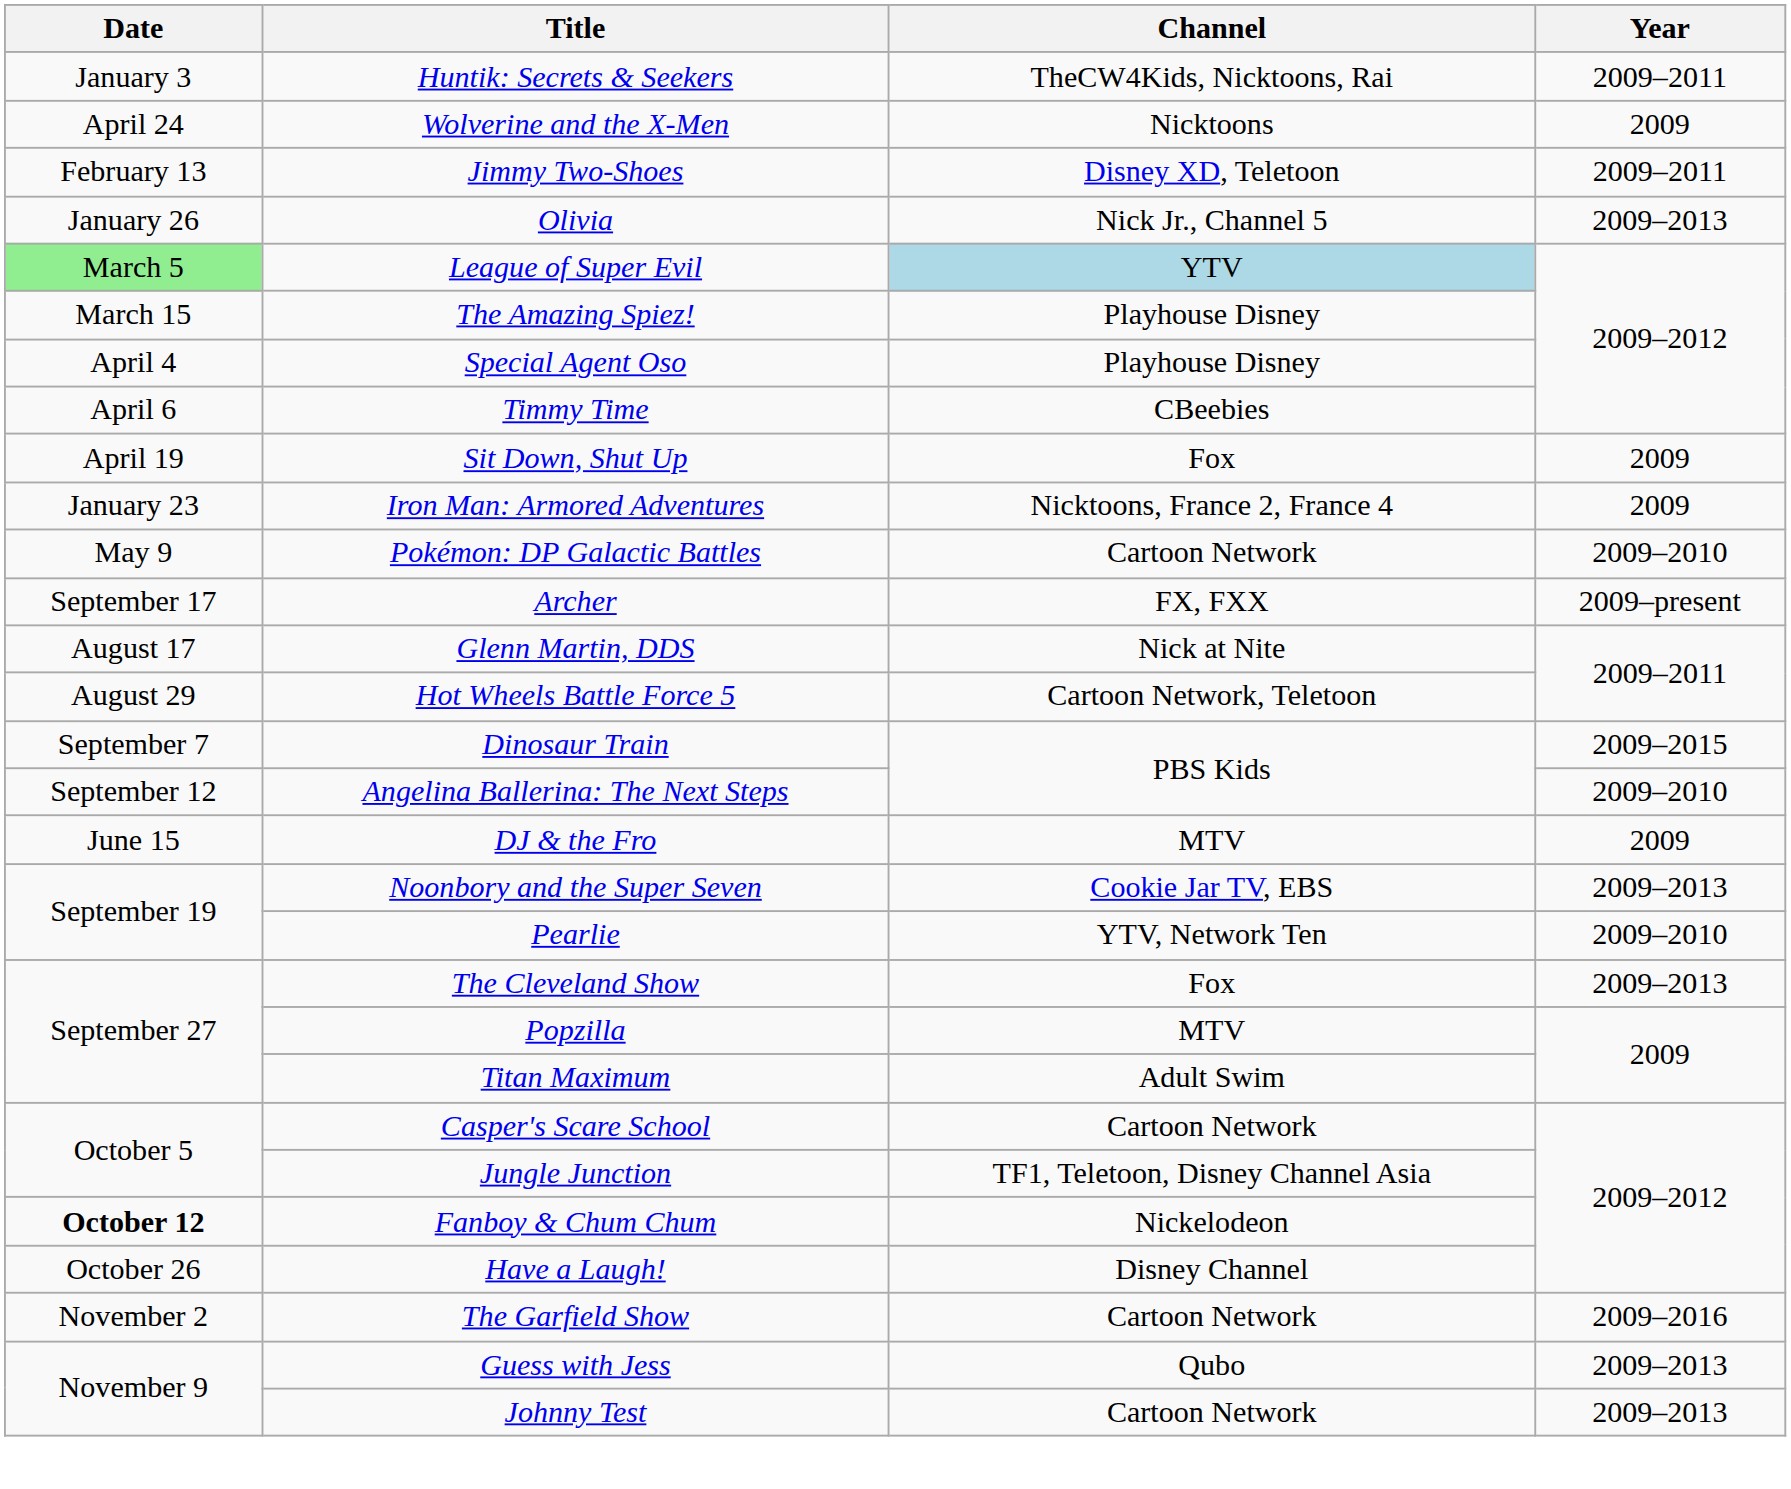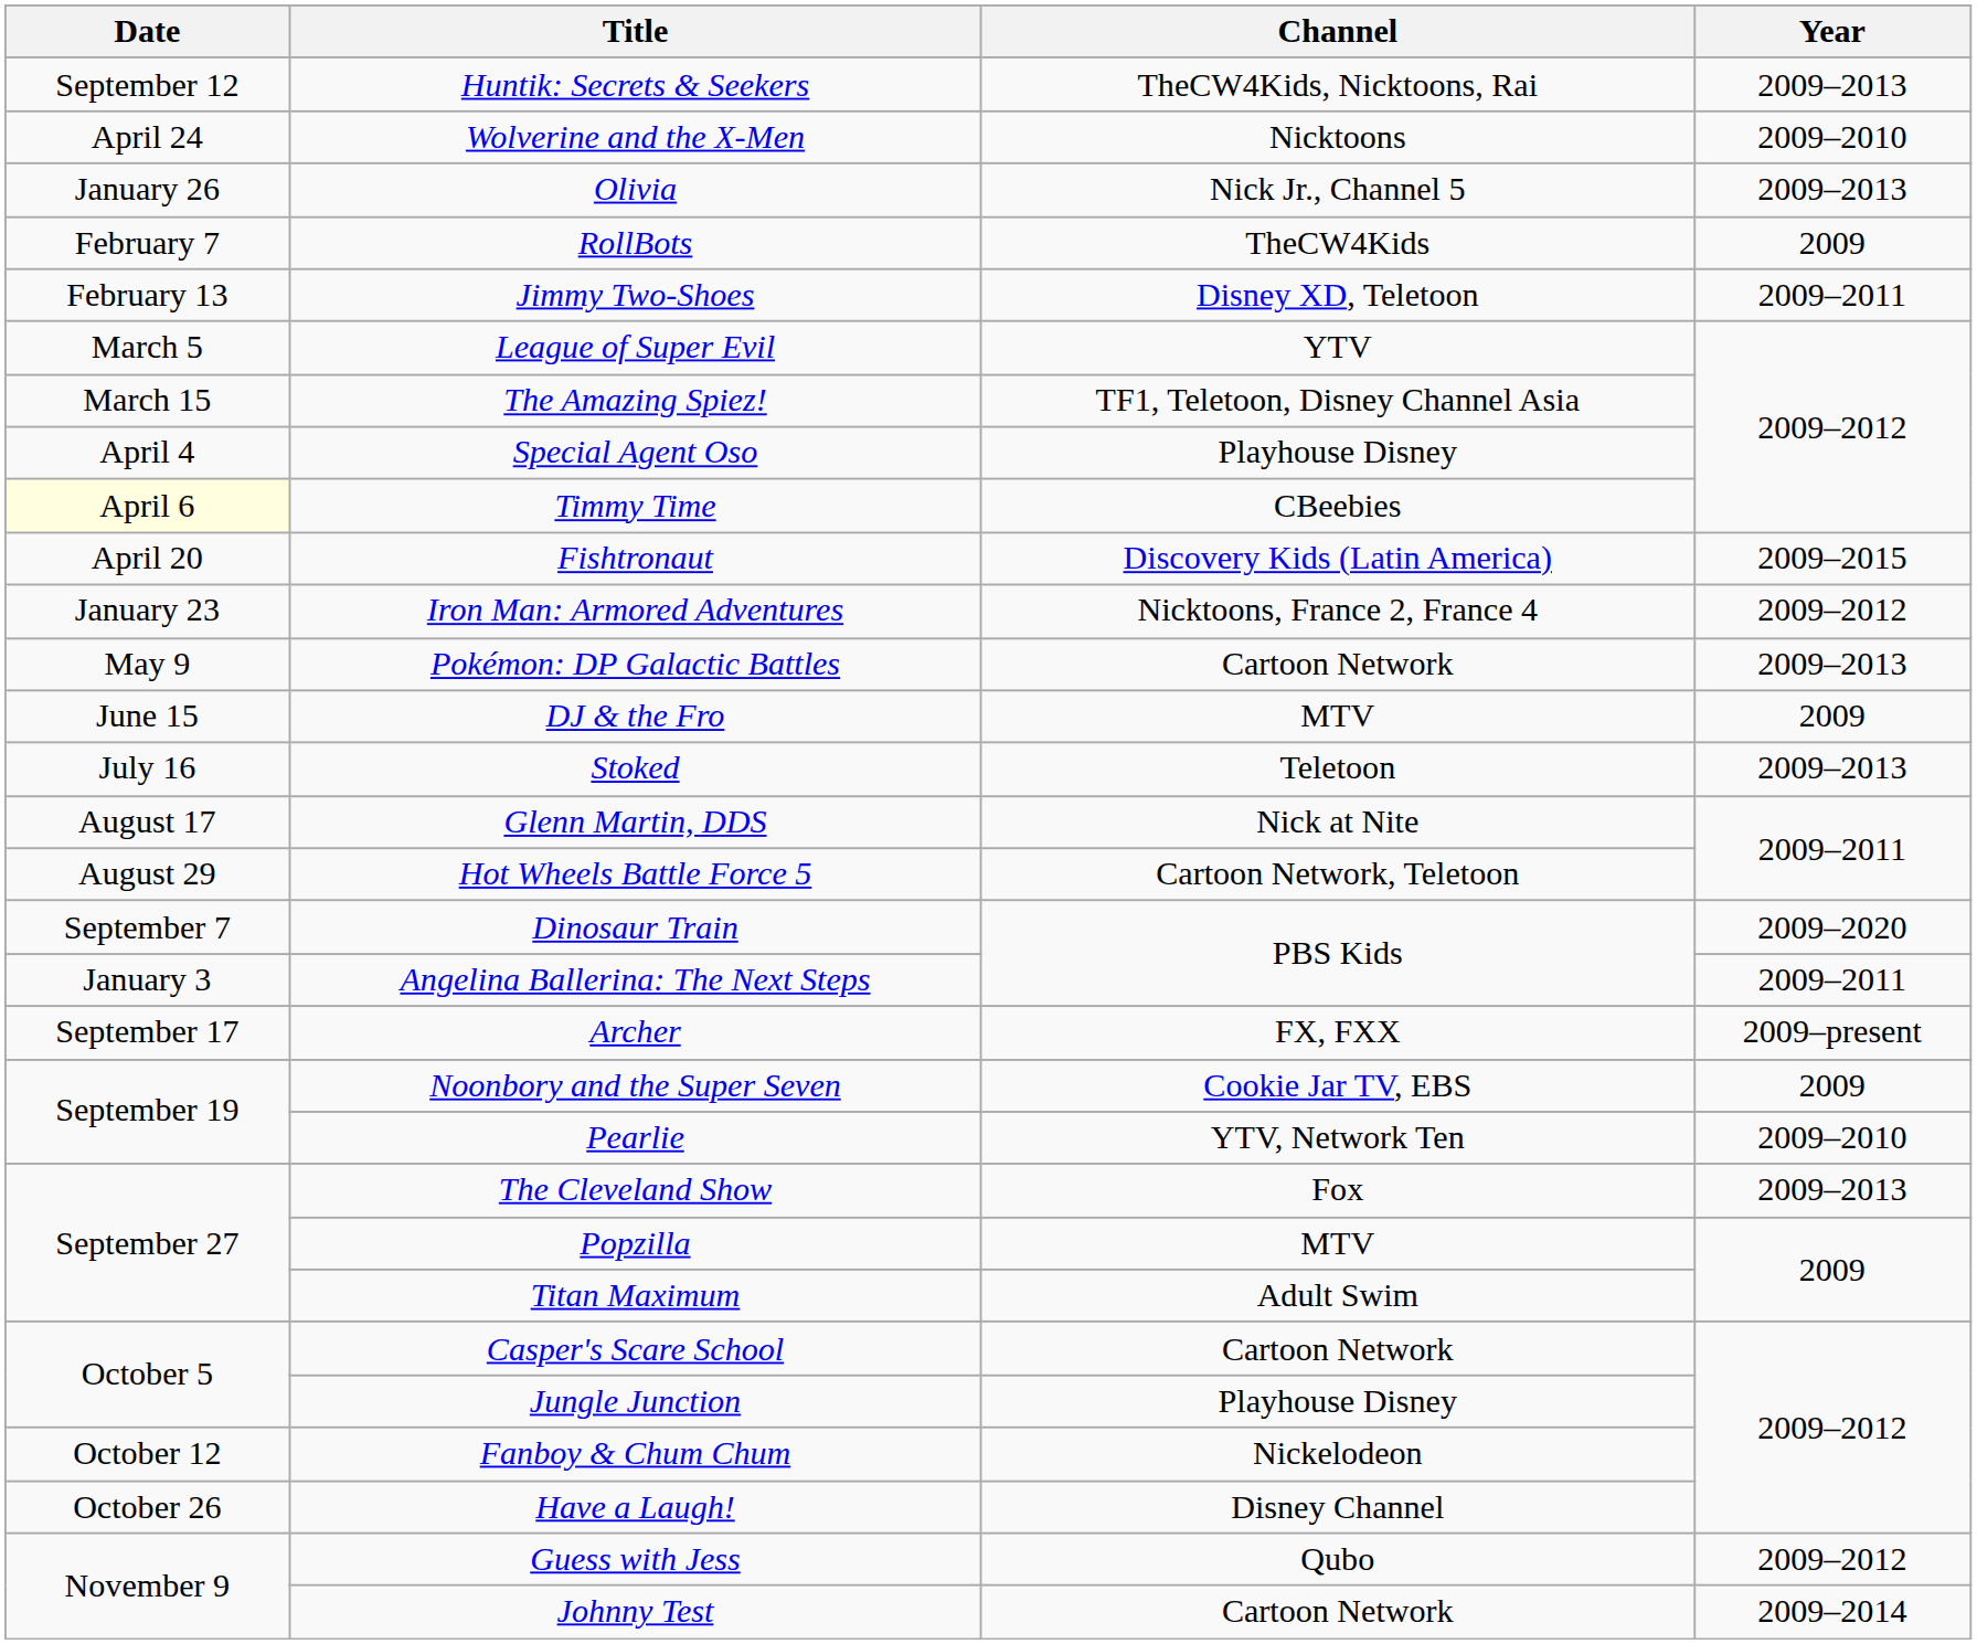Huntik: Secrets & Seekers | Date: January 3 -> September 12
Huntik: Secrets & Seekers | Year: 2009–2011 -> 2009–2013
Wolverine and the X-Men | Year: 2009 -> 2009–2010
rows swapped: Olivia <-> Jimmy Two-Shoes
+ row: February 7 | RollBots | TheCW4Kids | 2009
League of Super Evil | Date: lightgreen background -> no background
League of Super Evil | Channel: lightblue background -> no background
The Amazing Spiez! | Channel: Playhouse Disney -> TF1, Teletoon, Disney Channel Asia
Timmy Time | Date: no background -> lightyellow background
- row: April 19 | Sit Down, Shut Up | Fox | 2009
+ row: April 20 | Fishtronaut | Discovery Kids (Latin America) | 2009–2015
Iron Man: Armored Adventures | Year: 2009 -> 2009–2012
Pokémon: DP Galactic Battles | Year: 2009–2010 -> 2009–2013
rows swapped: DJ & the Fro <-> Archer
+ row: July 16 | Stoked | Teletoon | 2009–2013
Dinosaur Train | Year: 2009–2015 -> 2009–2020
Angelina Ballerina: The Next Steps | Date: September 12 -> January 3
Angelina Ballerina: The Next Steps | Year: 2009–2010 -> 2009–2011
Noonbory and the Super Seven | Year: 2009–2013 -> 2009
Jungle Junction | Channel: TF1, Teletoon, Disney Channel Asia -> Playhouse Disney
Fanboy & Chum Chum | Date: bold -> normal
- row: November 2 | The Garfield Show | Cartoon Network | 2009–2016
Guess with Jess | Year: 2009–2013 -> 2009–2012
Johnny Test | Year: 2009–2013 -> 2009–2014
